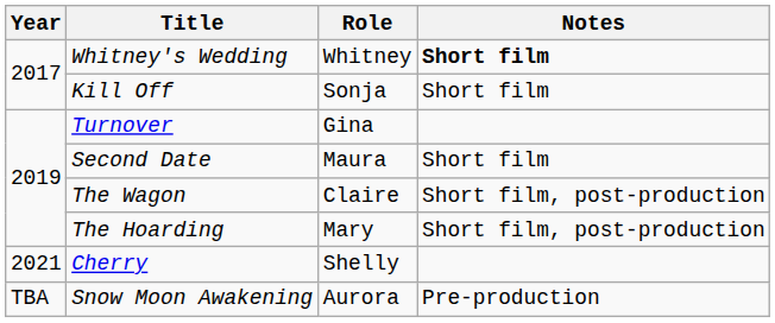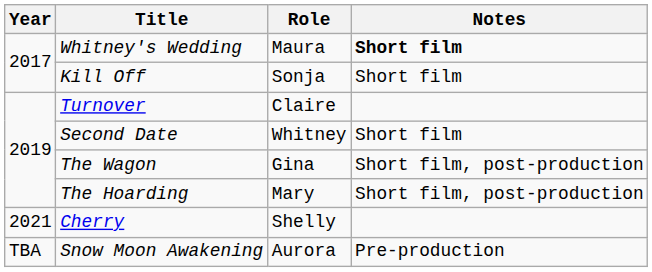Whitney's Wedding | Role: Whitney -> Maura
Turnover | Role: Gina -> Claire
Second Date | Role: Maura -> Whitney
The Wagon | Role: Claire -> Gina
